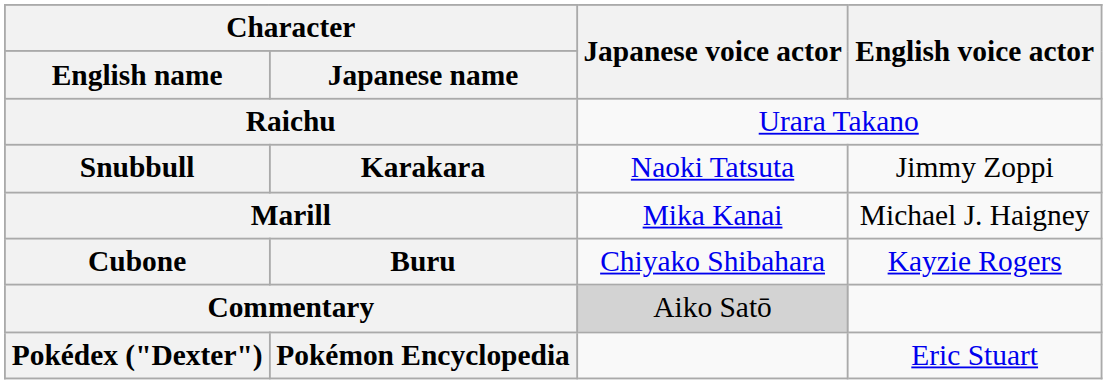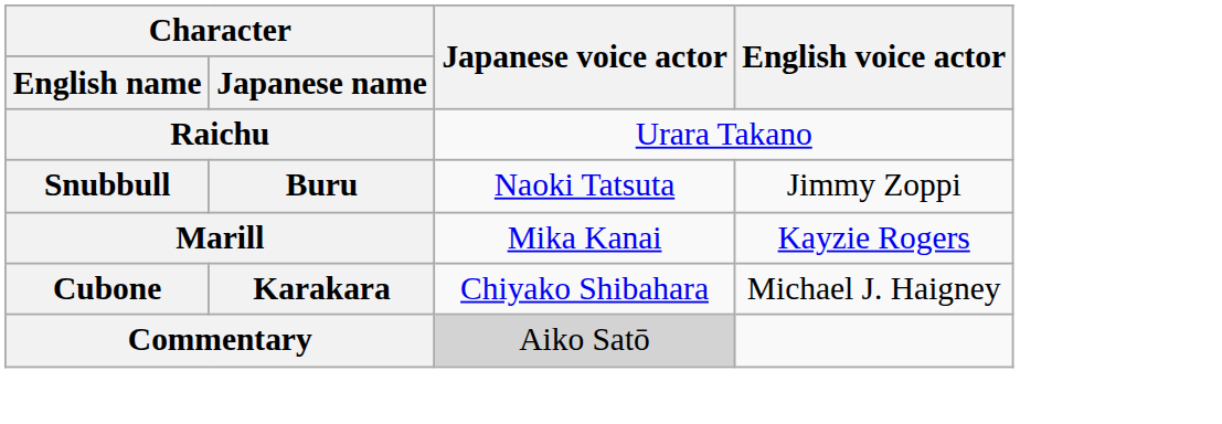Snubbull | Character / Japanese name: Karakara -> Buru
Marill | English voice actor: Michael J. Haigney -> Kayzie Rogers
Cubone | Character / Japanese name: Buru -> Karakara
Cubone | English voice actor: Kayzie Rogers -> Michael J. Haigney
- row: Pokédex ("Dexter") | Pokémon Encyclopedia | Eric Stuart
